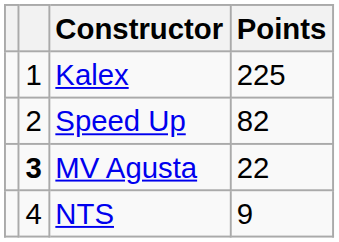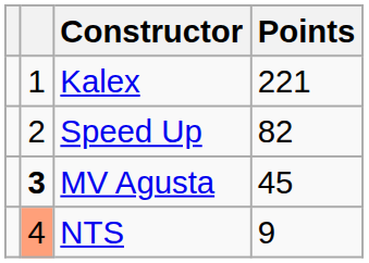Kalex | Points: 225 -> 221
MV Agusta | Points: 22 -> 45
NTS | column 2: no background -> lightsalmon background
